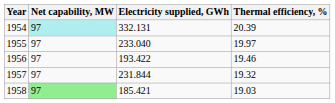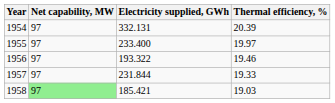1954 | Net capability, MW: paleturquoise background -> no background
1955 | Electricity supplied, GWh: 233.040 -> 233.400
1956 | Electricity supplied, GWh: 193.422 -> 193.322
1957 | Thermal efficiency, %: 19.32 -> 19.33
